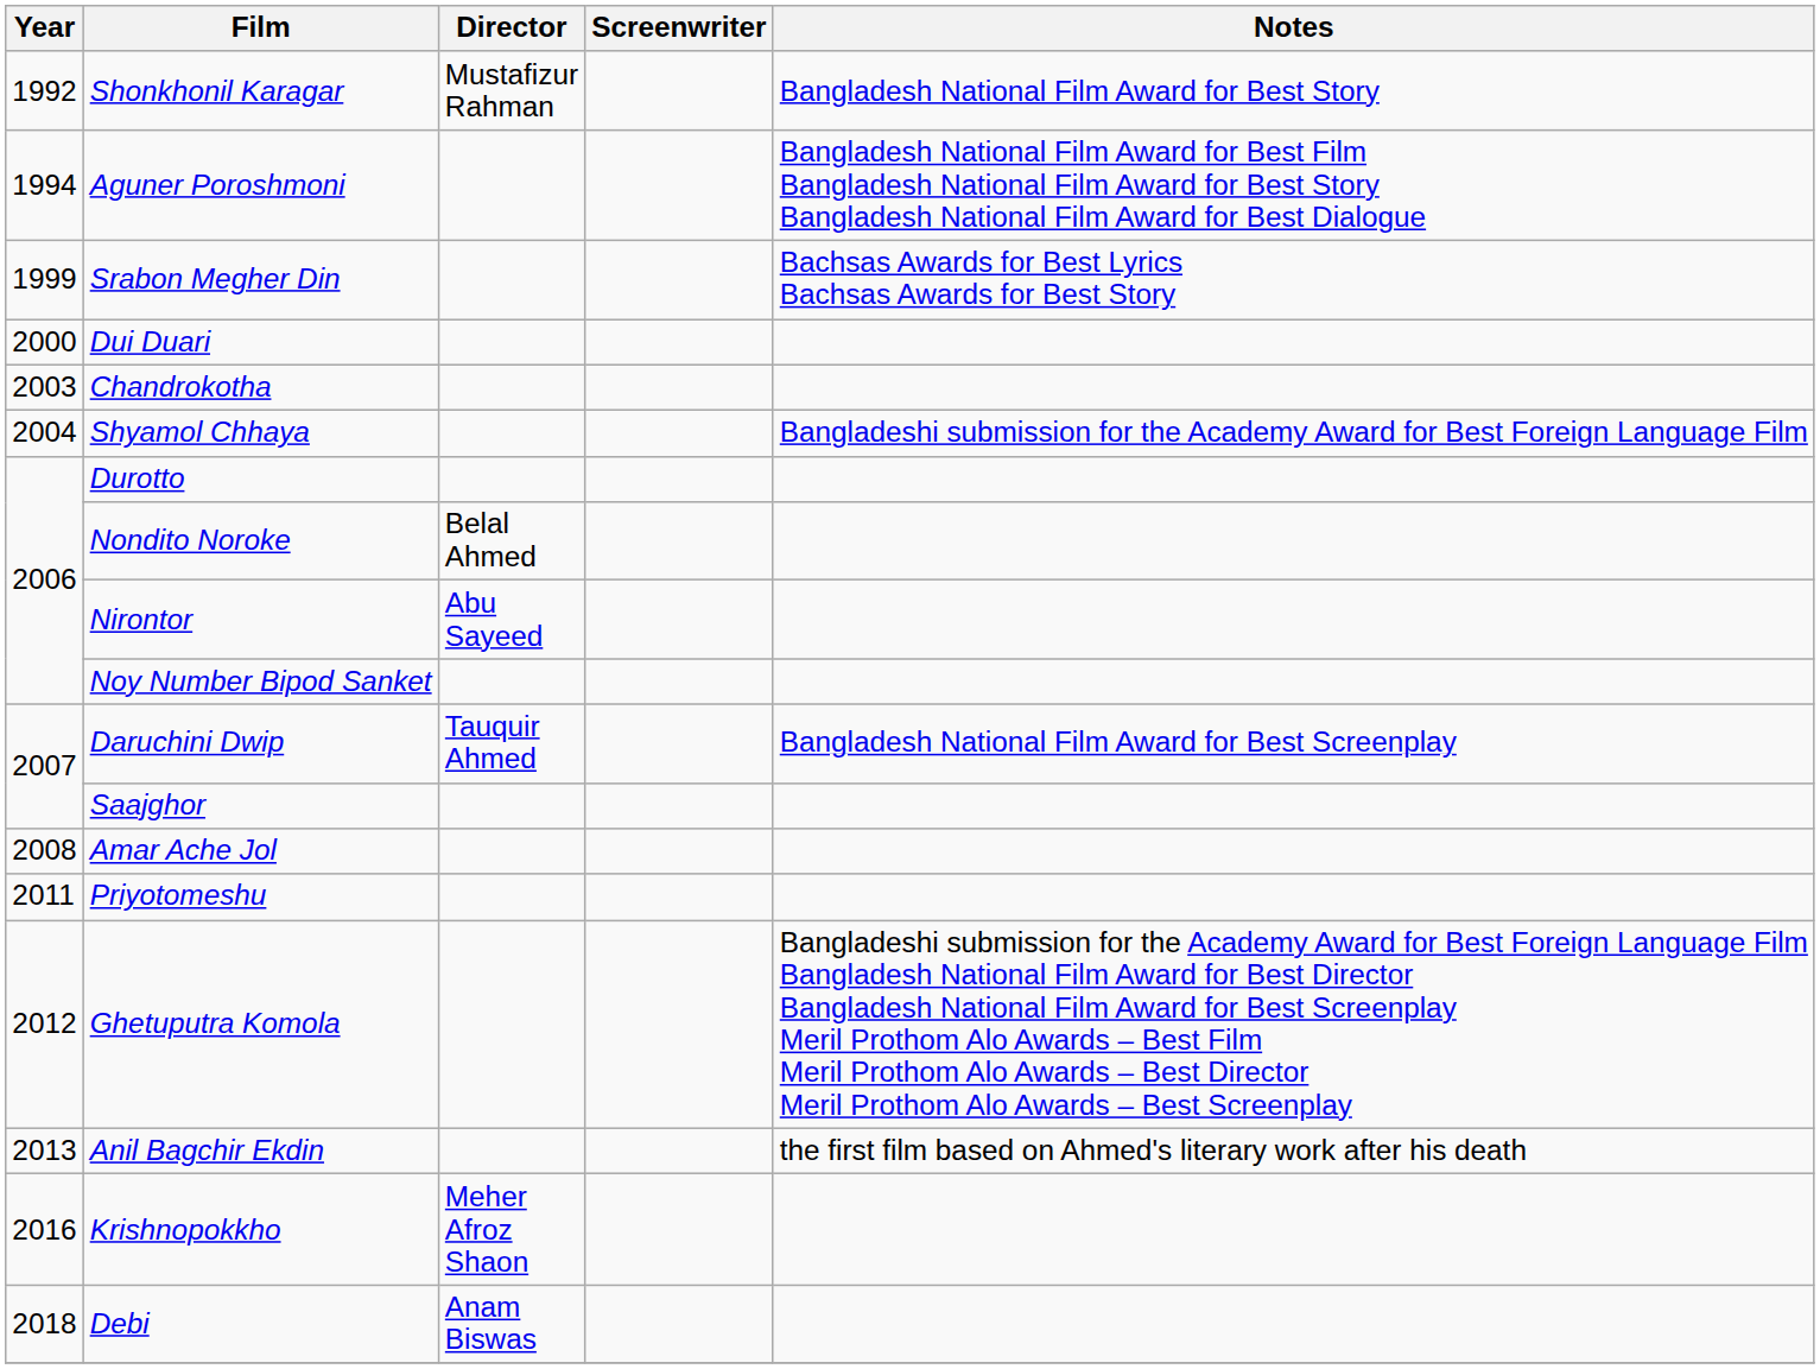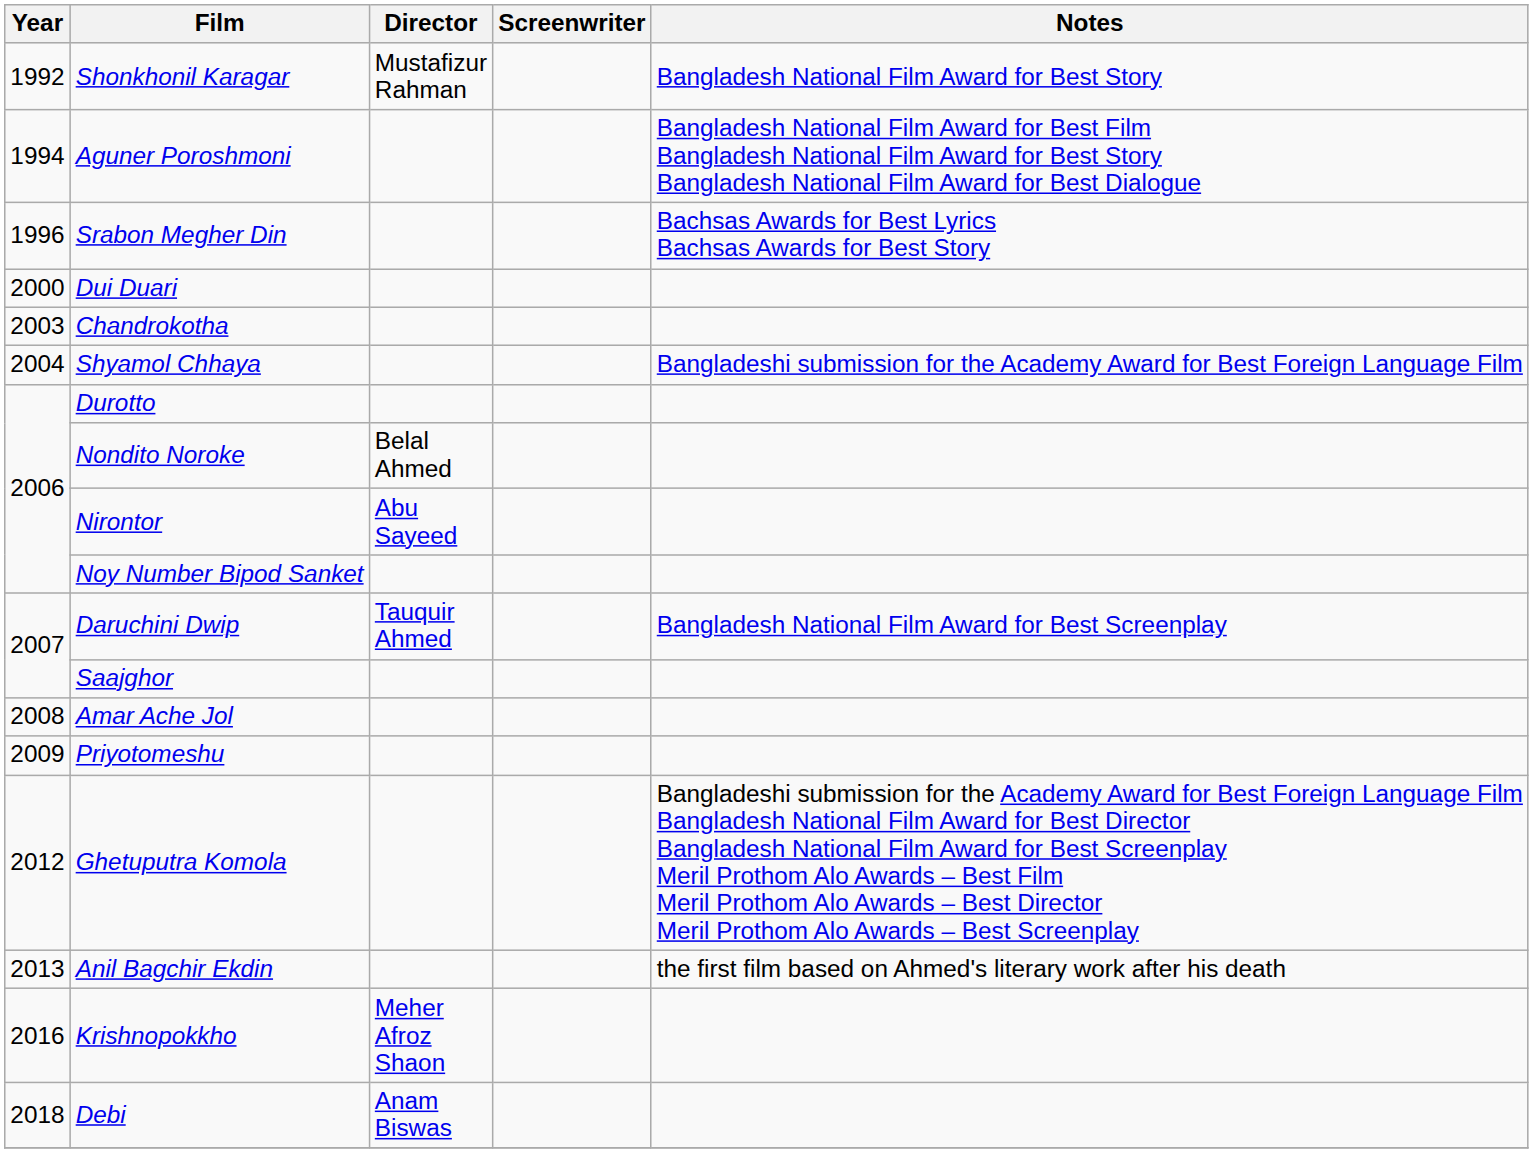Srabon Megher Din | Year: 1999 -> 1996
Priyotomeshu | Year: 2011 -> 2009
